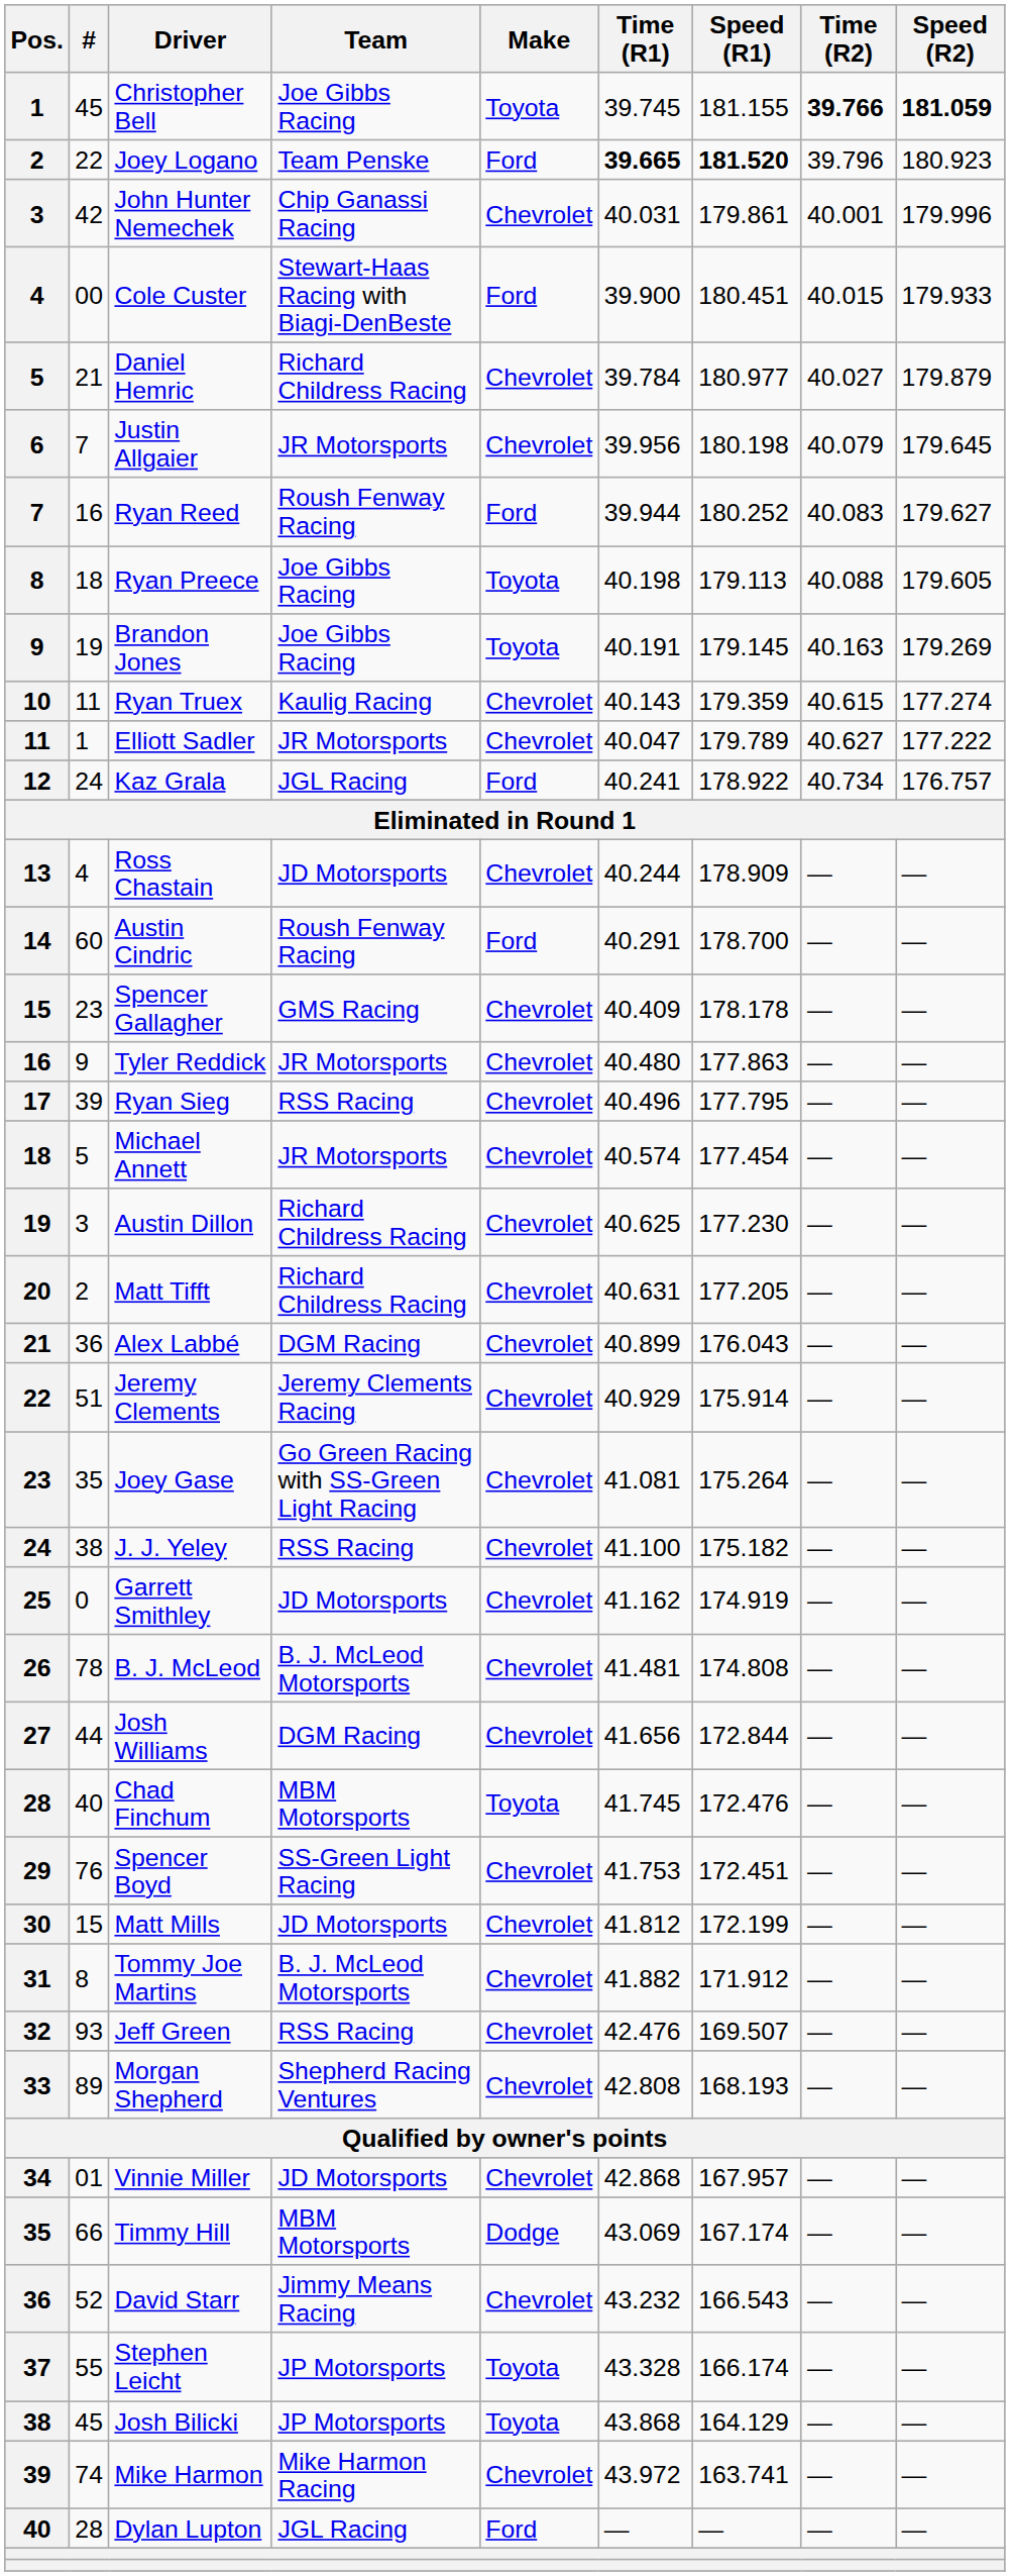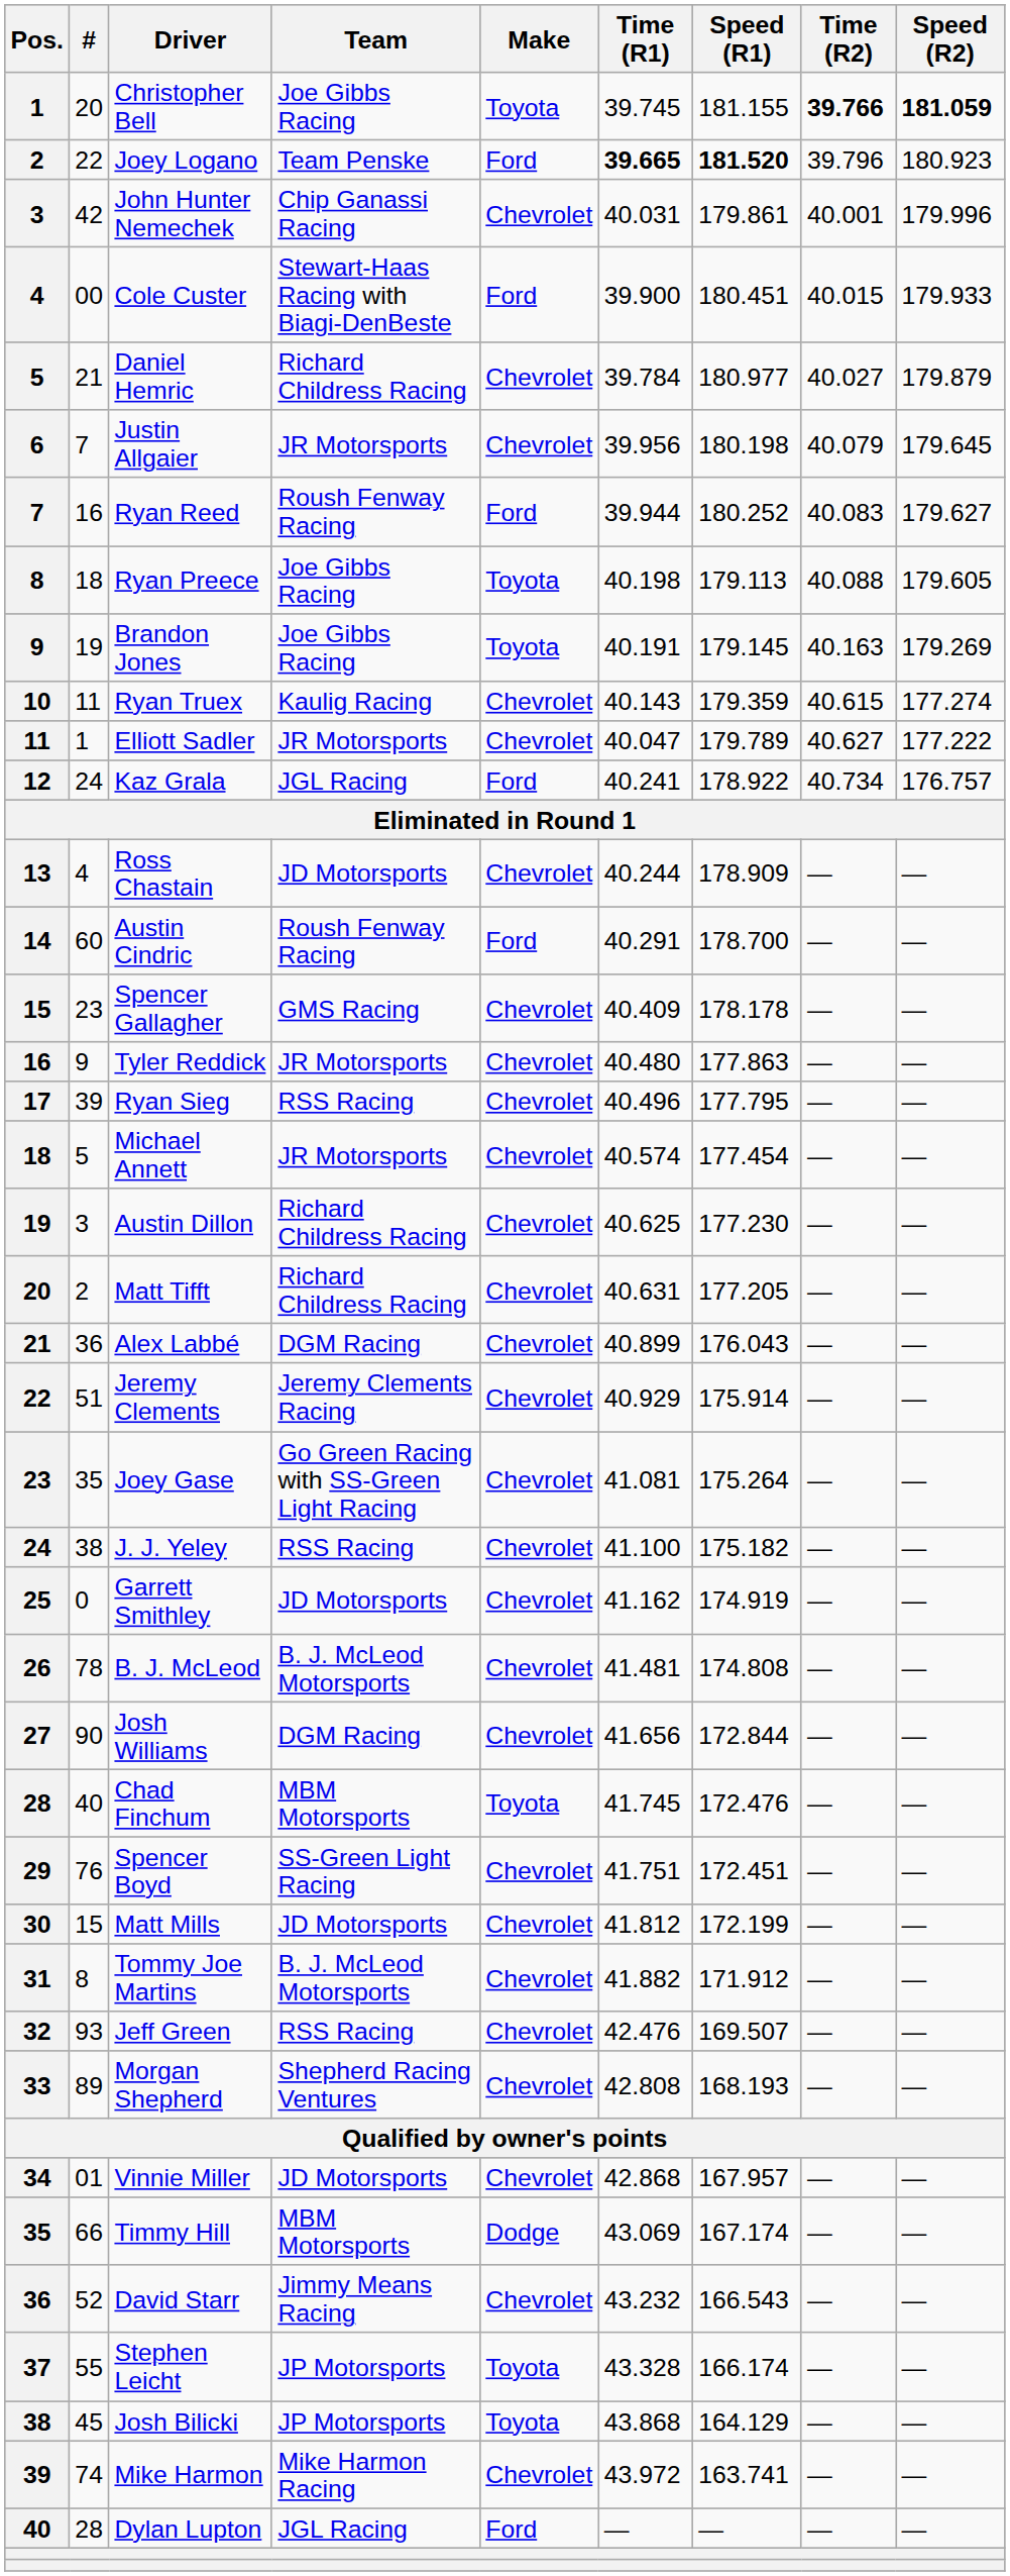Christopher Bell | #: 45 -> 20
Josh Williams | #: 44 -> 90
Spencer Boyd | Time (R1): 41.753 -> 41.751
